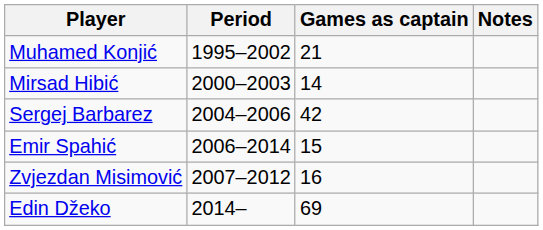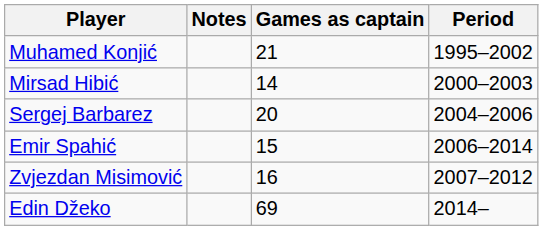columns swapped: Period <-> Notes
Sergej Barbarez | Games as captain: 42 -> 20
